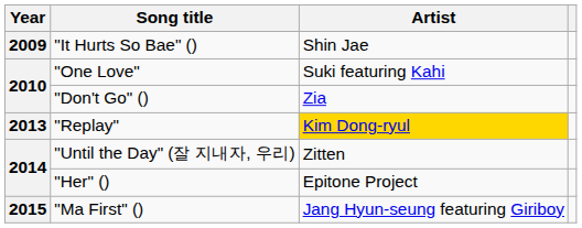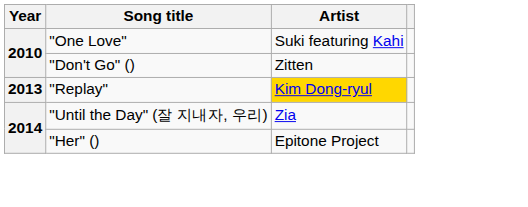- row: 2009 | "It Hurts So Bae" () | Shin Jae
"Don't Go" () | Artist: Zia -> Zitten
"Until the Day" (잘 지내자, 우리) | Artist: Zitten -> Zia
- row: 2015 | "Ma First" () | Jang Hyun-seung featuring Giriboy
